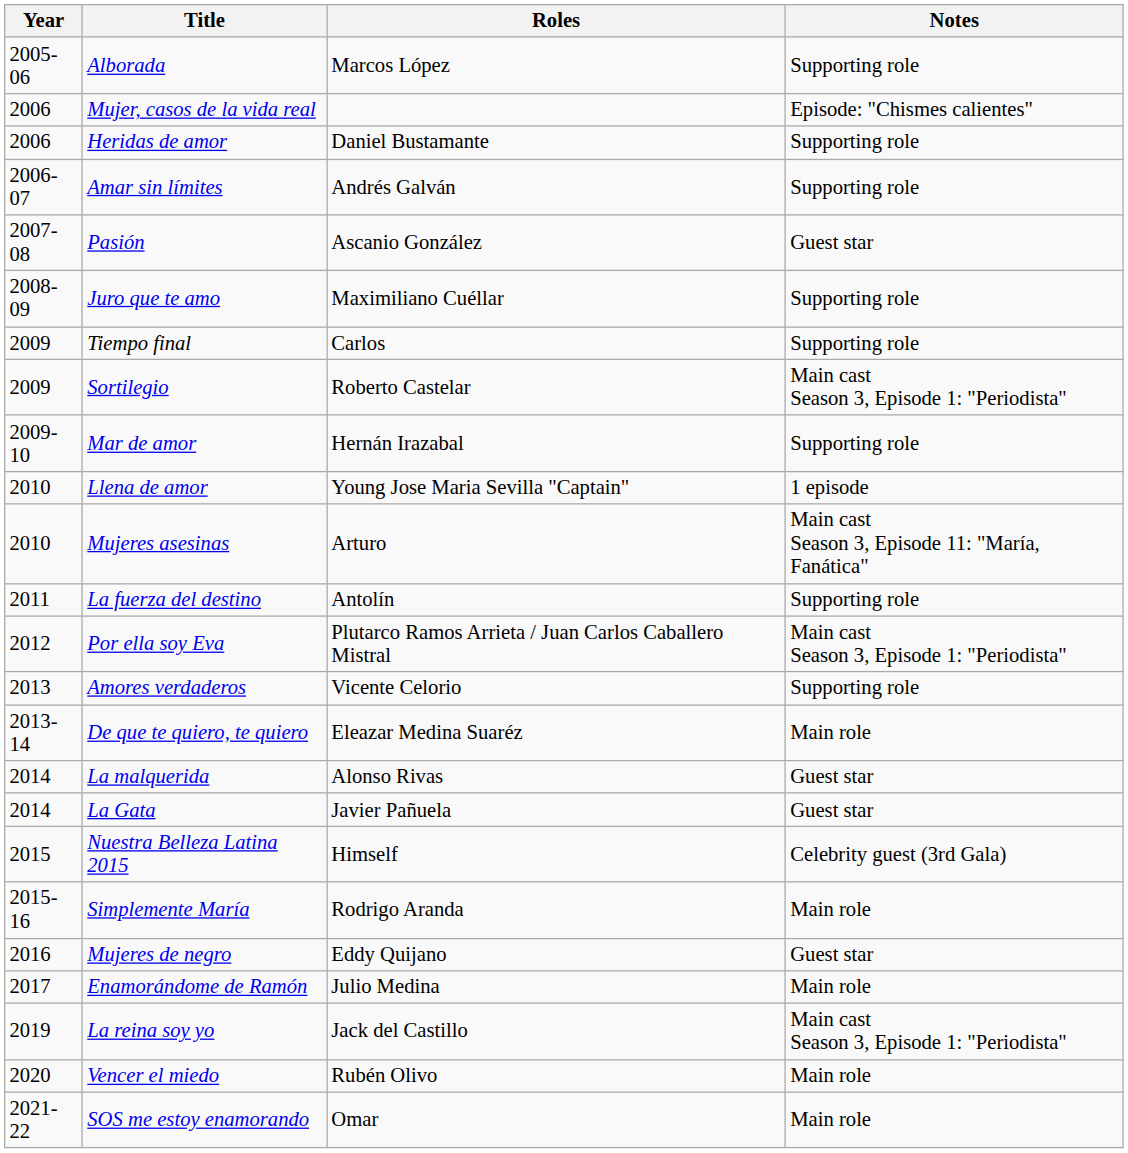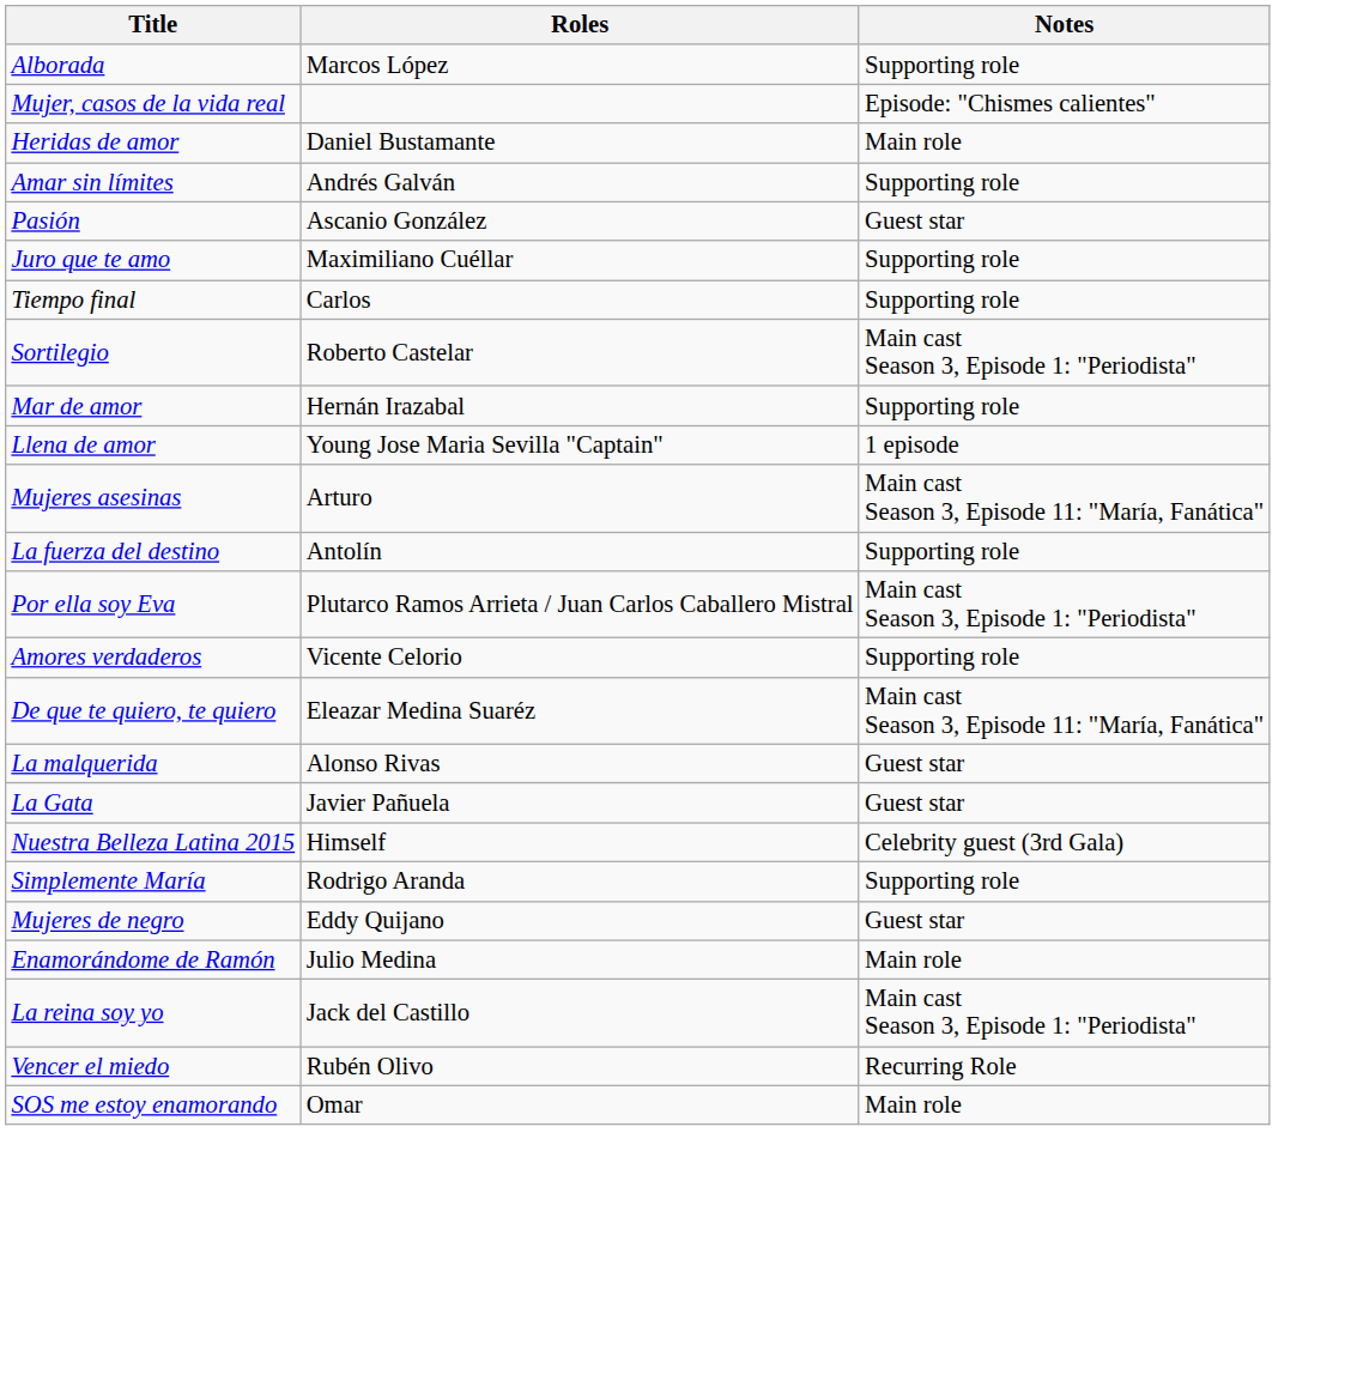- column: Year | 2005-06 | 2006 | 2006 | 2006-07 | 2007-08 | 2008-09 | 2009 | 2009 | 2009-10 | 2010 | 2010 | 2011 | 2012 | 2013 | 2013-14 | 2014 | 2014 | 2015 | 2015-16 | 2016 | 2017 | 2019 | 2020 | 2021-22
Heridas de amor | Notes: Supporting role -> Main role
De que te quiero, te quiero | Notes: Main role -> Main cast Season 3, Episode 11: "María, Fanática"
Simplemente María | Notes: Main role -> Supporting role
Vencer el miedo | Notes: Main role -> Recurring Role
